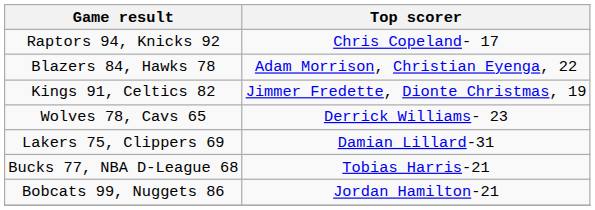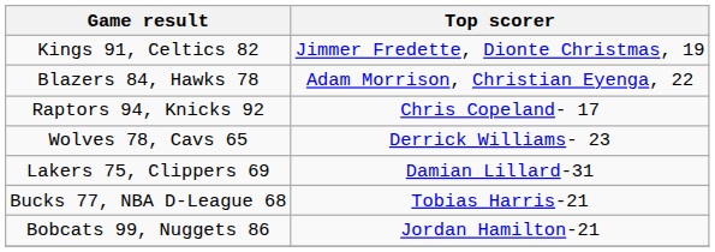rows swapped: Raptors 94, Knicks 92 <-> Kings 91, Celtics 82
